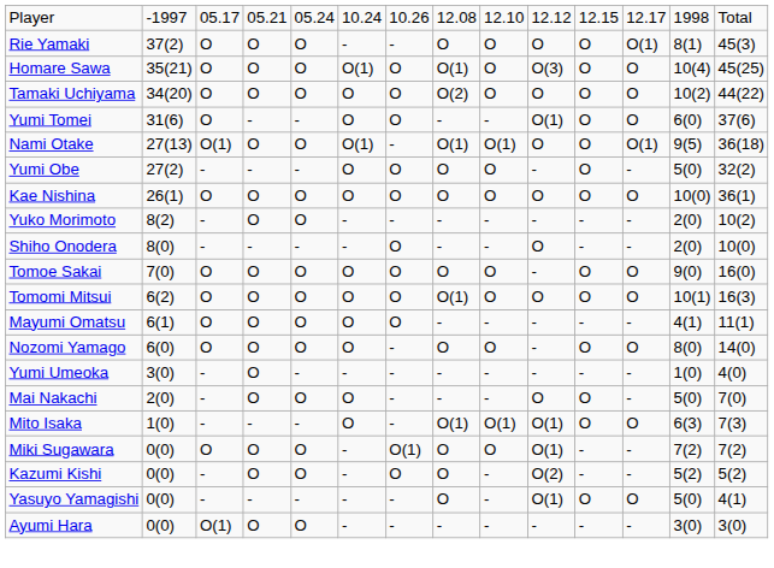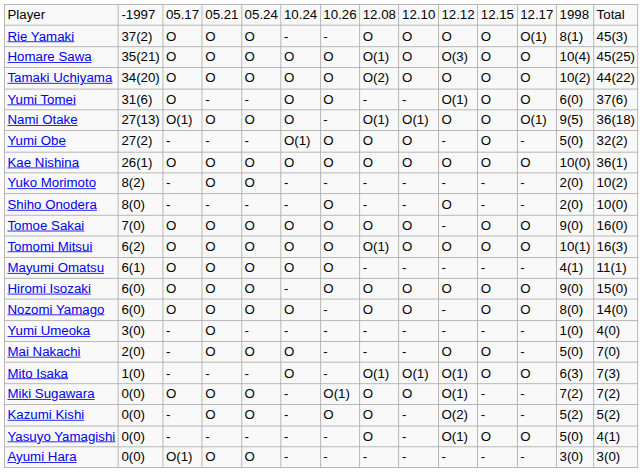Homare Sawa | column 6: O(1) -> O
Nami Otake | column 6: O(1) -> O
Yumi Obe | column 6: O -> O(1)
+ row: Hiromi Isozaki | 6(0) | O | O | O | - | O | O | O | O | O | O | 9(0) | 15(0)
